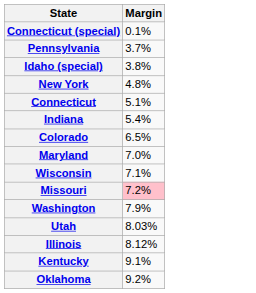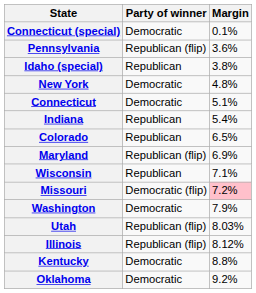+ column: Party of winner | Democratic | Republican (flip) | Republican | Democratic | Democratic | Republican | Republican | Republican (flip) | Republican | Democratic (flip) | Democratic | Republican (flip) | Republican (flip) | Democratic | Democratic
Pennsylvania | Margin: 3.7% -> 3.6%
Maryland | Margin: 7.0% -> 6.9%
Kentucky | Margin: 9.1% -> 8.8%
